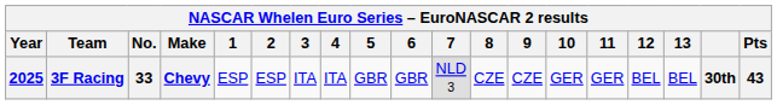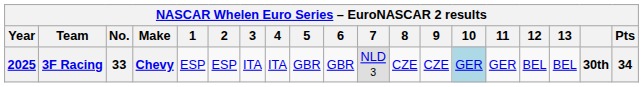3F Racing | 10: no background -> lightblue background
3F Racing | Pts: 43 -> 34
